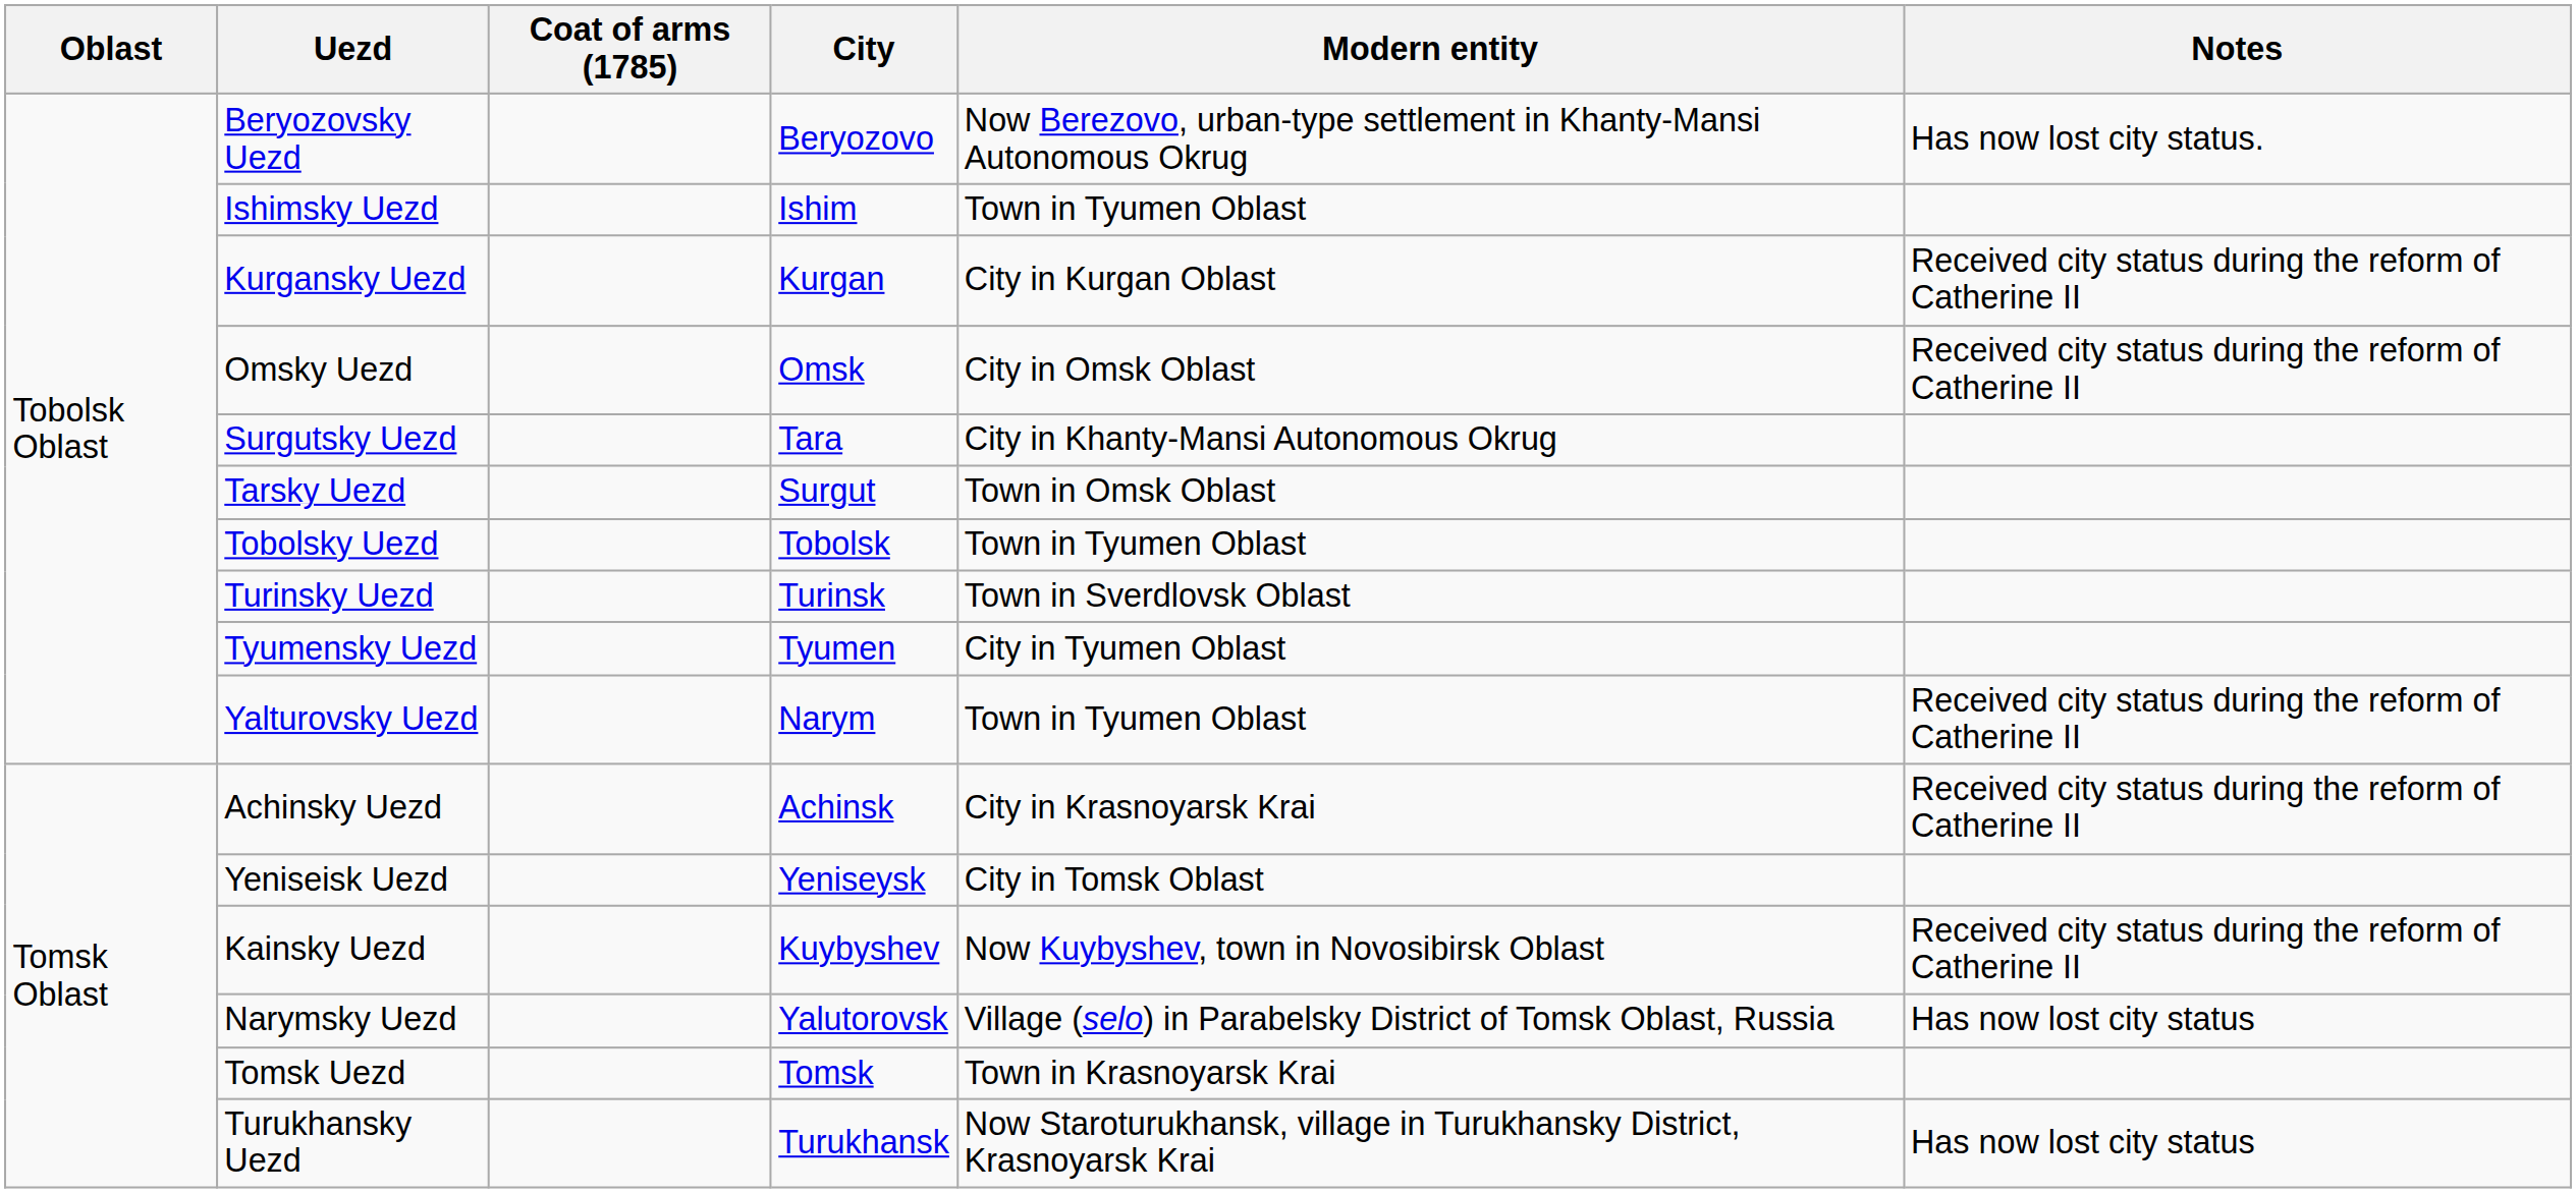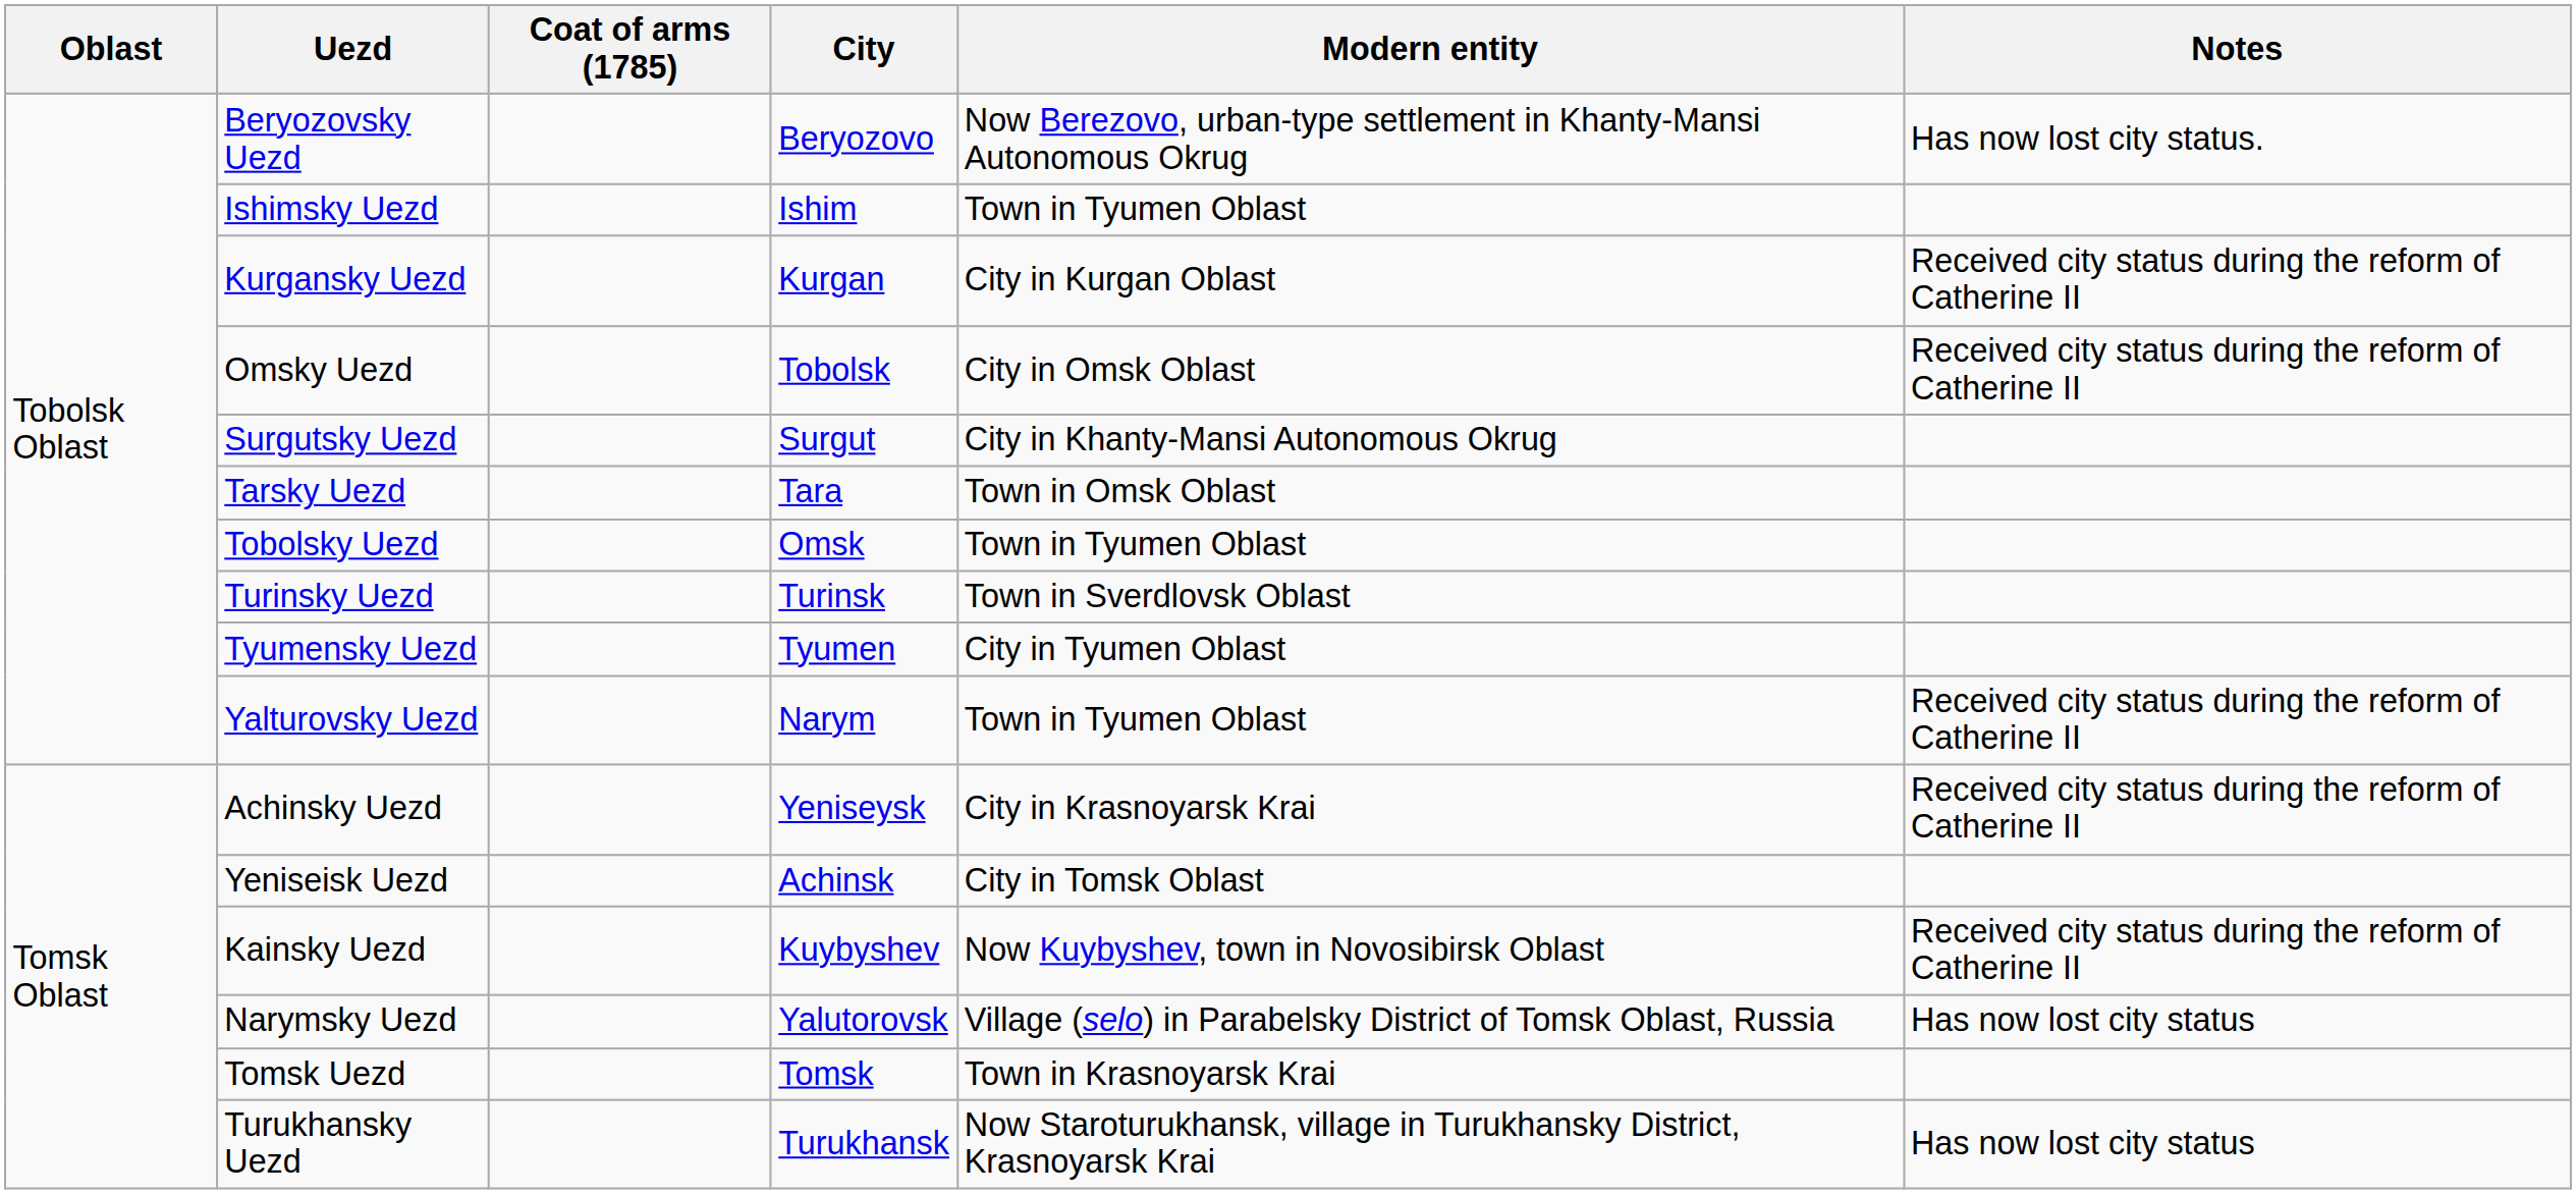Omsky Uezd | City: Omsk -> Tobolsk
Surgutsky Uezd | City: Tara -> Surgut
Tarsky Uezd | City: Surgut -> Tara
Tobolsky Uezd | City: Tobolsk -> Omsk
Achinsky Uezd | City: Achinsk -> Yeniseysk
Yeniseisk Uezd | City: Yeniseysk -> Achinsk
